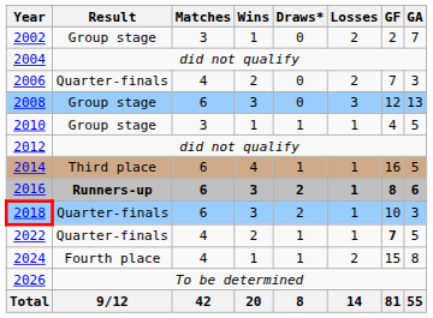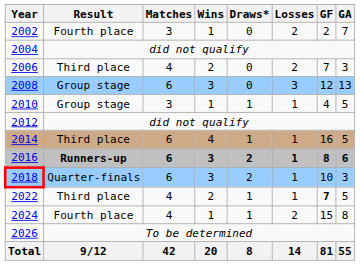2002 | Result: Group stage -> Fourth place
2006 | Result: Quarter-finals -> Third place
2022 | Result: Quarter-finals -> Third place
